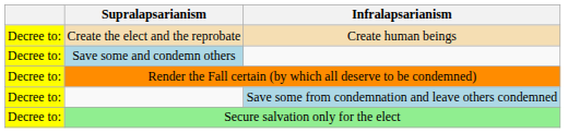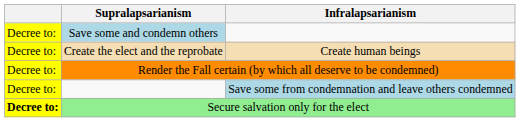rows swapped: Save some and condemn others <-> Create the elect and the reprobate
Secure salvation only for the elect | column 1: normal -> bold
